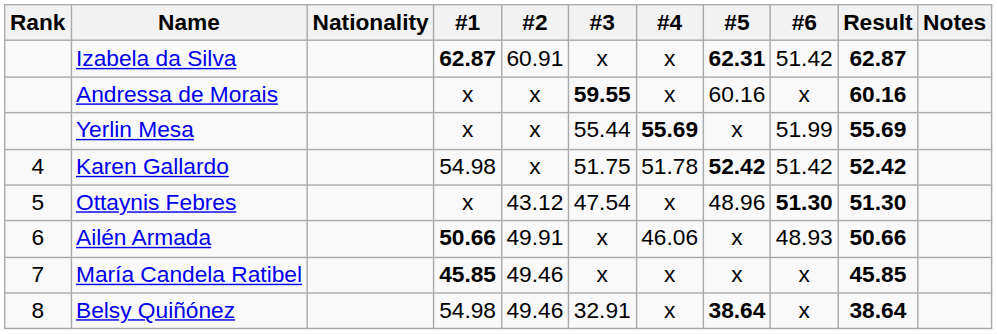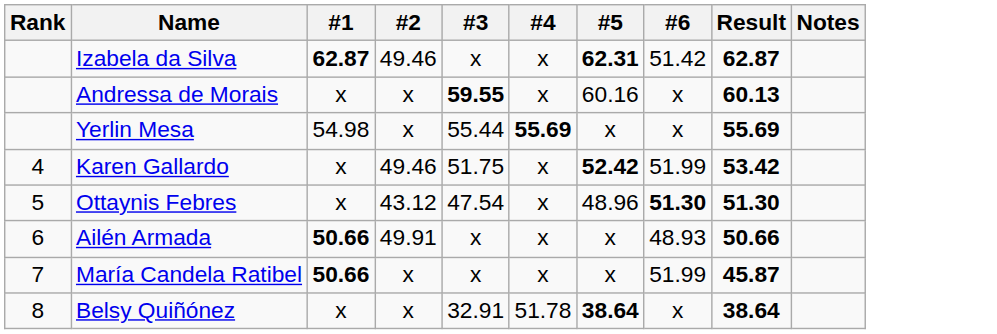- column: Nationality
Izabela da Silva | #2: 60.91 -> 49.46
Andressa de Morais | Result: 60.16 -> 60.13
Yerlin Mesa | #1: x -> 54.98
Yerlin Mesa | #6: 51.99 -> x
Karen Gallardo | #1: 54.98 -> x
Karen Gallardo | #2: x -> 49.46
Karen Gallardo | #4: 51.78 -> x
Karen Gallardo | #6: 51.42 -> 51.99
Karen Gallardo | Result: 52.42 -> 53.42
Ailén Armada | #4: 46.06 -> x
María Candela Ratibel | #1: 45.85 -> 50.66
María Candela Ratibel | #2: 49.46 -> x
María Candela Ratibel | #6: x -> 51.99
María Candela Ratibel | Result: 45.85 -> 45.87
Belsy Quiñónez | #1: 54.98 -> x
Belsy Quiñónez | #2: 49.46 -> x
Belsy Quiñónez | #4: x -> 51.78
